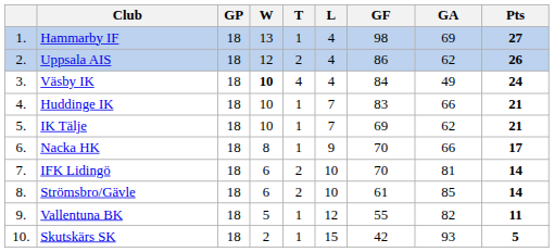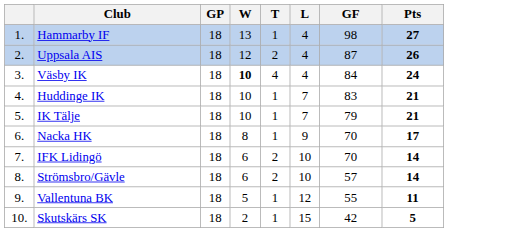- column: GA | 69 | 62 | 49 | 66 | 62 | 66 | 81 | 85 | 82 | 93
Uppsala AIS | GF: 86 -> 87
IK Tälje | GF: 69 -> 79
Strömsbro/Gävle | GF: 61 -> 57
